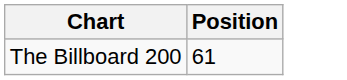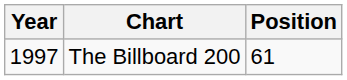+ column: Year | 1997
